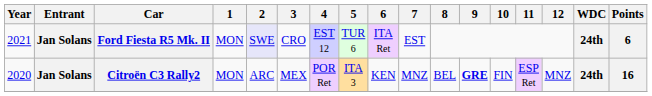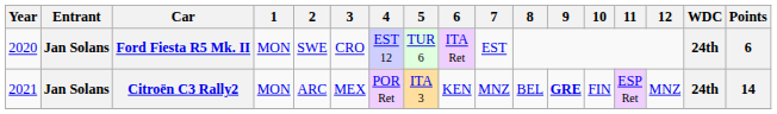Ford Fiesta R5 Mk. II | Year: 2021 -> 2020
Ford Fiesta R5 Mk. II | 2: lavender background -> no background
Citroën C3 Rally2 | Year: 2020 -> 2021
Citroën C3 Rally2 | Points: 16 -> 14
